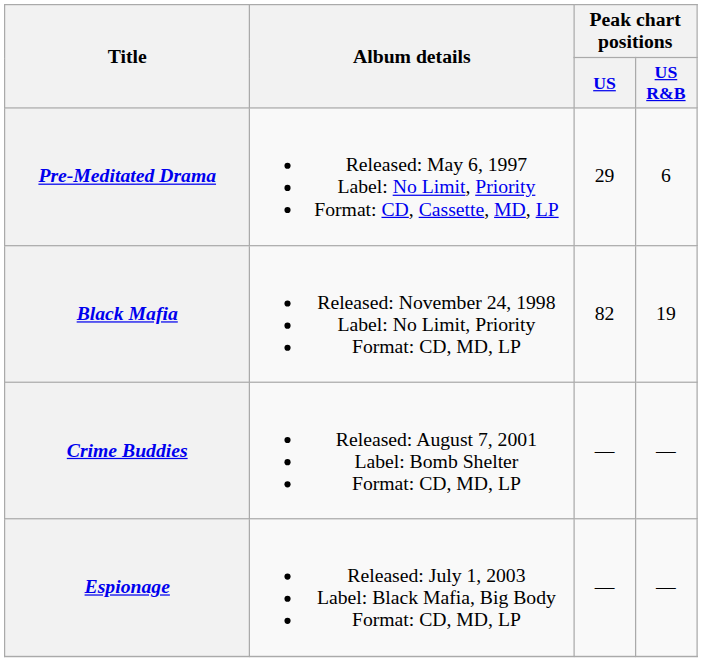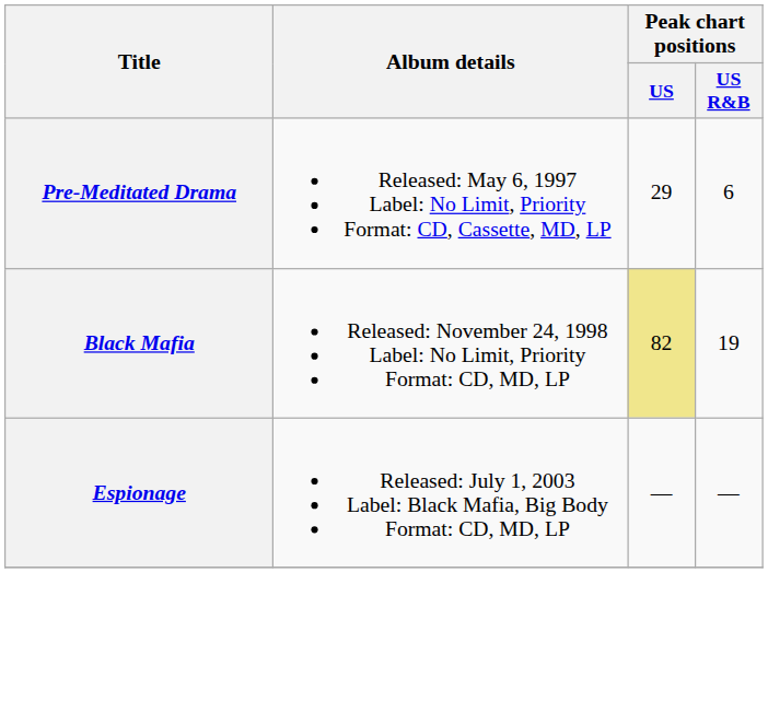Black Mafia | Peak chart positions / US: no background -> khaki background
- row: Crime Buddies | Released: August 7, 2001 Label: Bomb Shelter Format: CD, MD, LP | — | —
